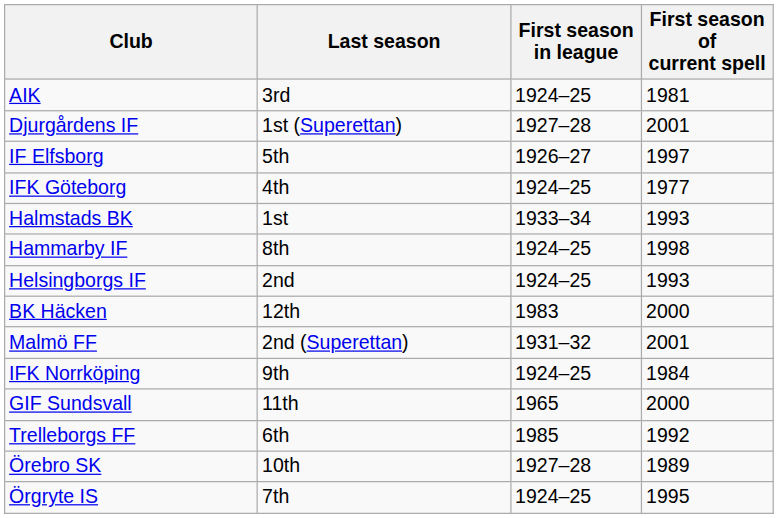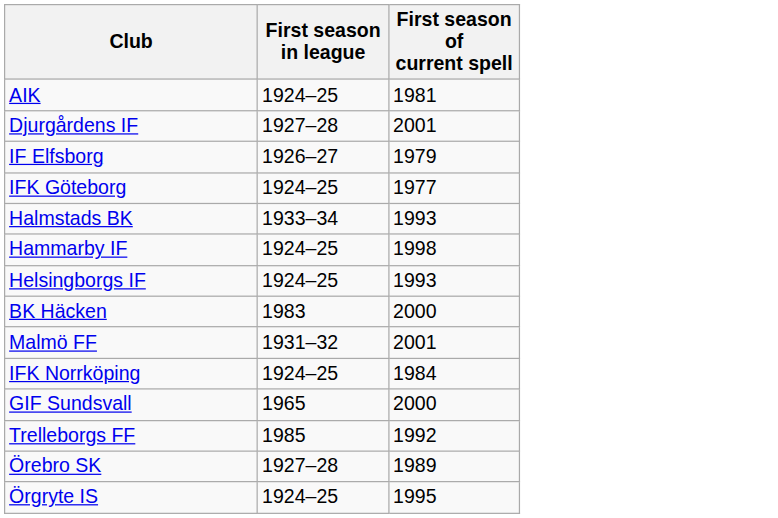- column: Last season | 3rd | 1st (Superettan) | 5th | 4th | 1st | 8th | 2nd | 12th | 2nd (Superettan) | 9th | 11th | 6th | 10th | 7th
IF Elfsborg | First season of current spell: 1997 -> 1979
